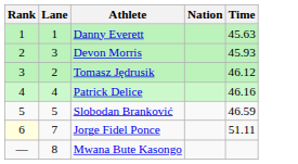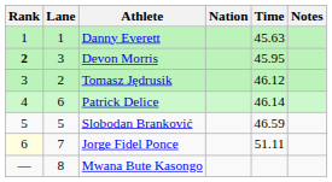+ column: Notes
Devon Morris | Rank: normal -> bold
Devon Morris | Time: 45.93 -> 45.95
Patrick Delice | Lane: 4 -> 6
Patrick Delice | Time: 46.16 -> 46.14
